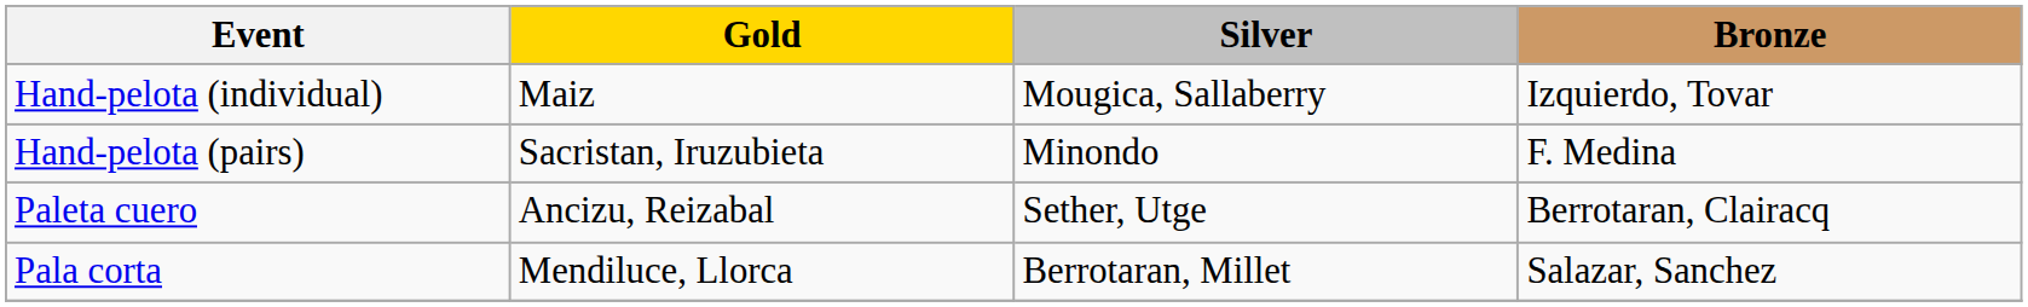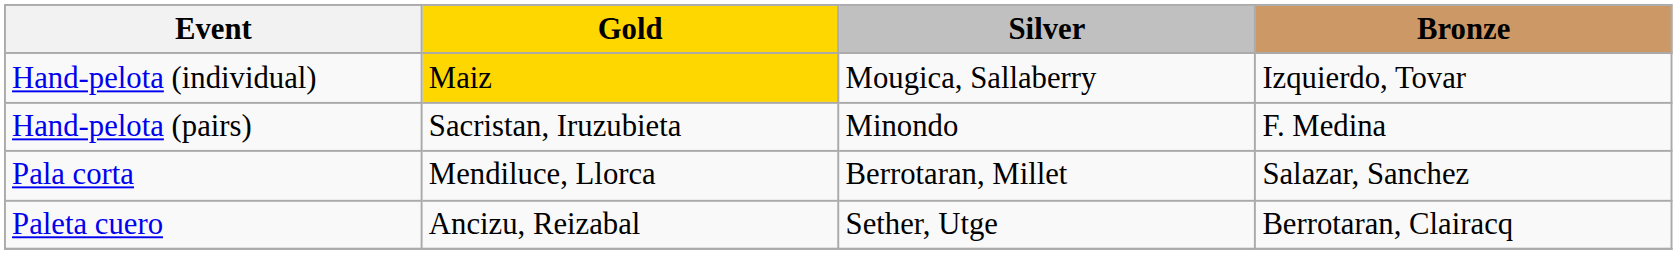Hand-pelota (individual) | Gold: no background -> gold background
rows swapped: Paleta cuero <-> Pala corta
